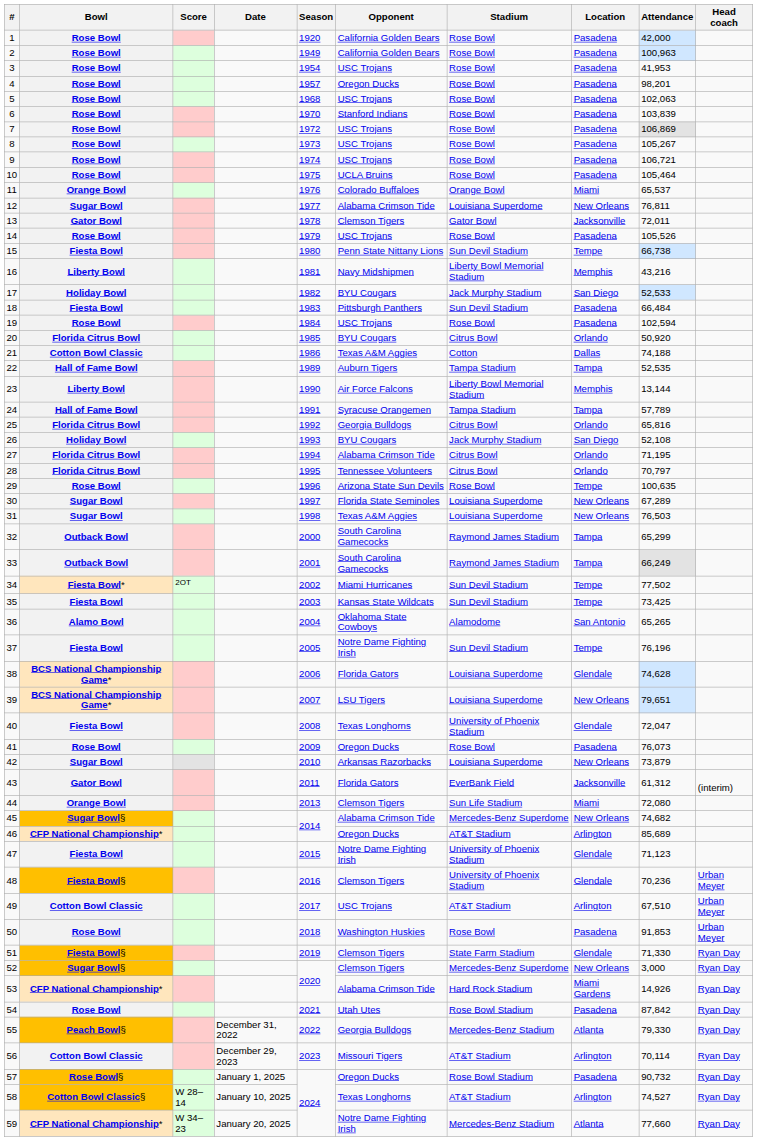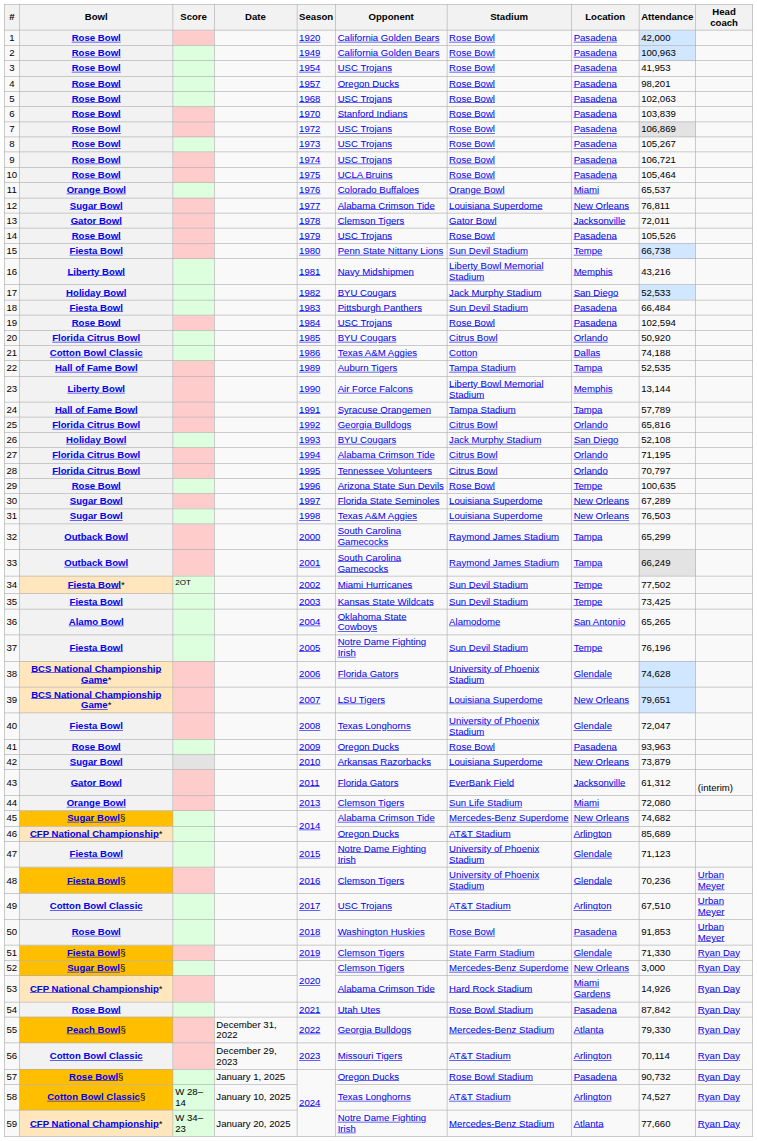38 | Stadium: Louisiana Superdome -> University of Phoenix Stadium
41 | Attendance: 76,073 -> 93,963
